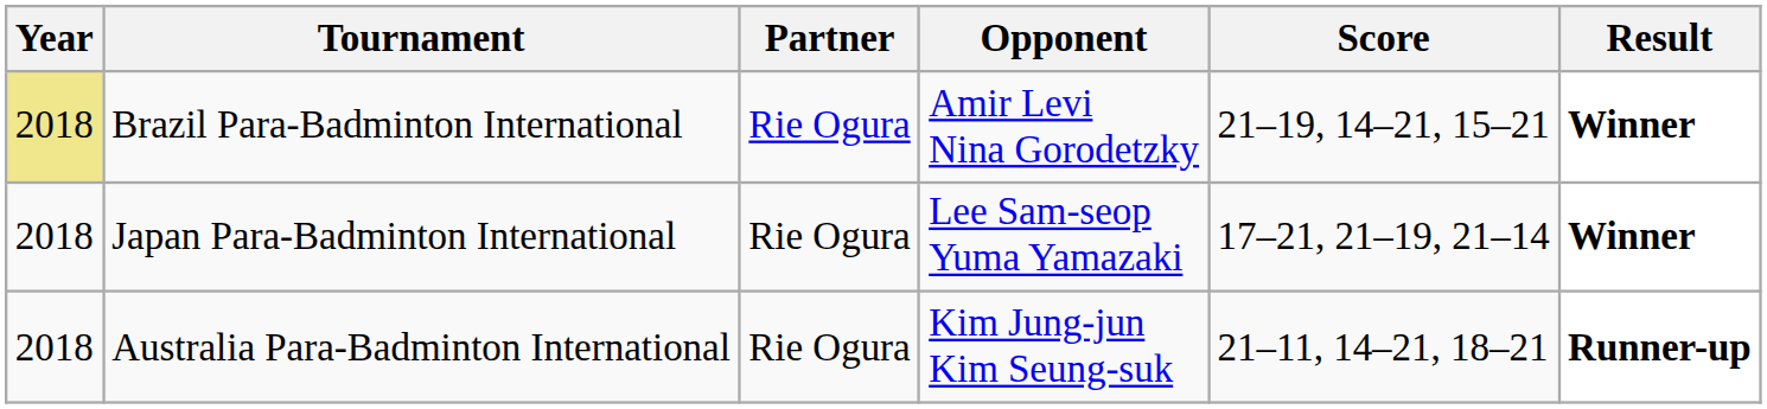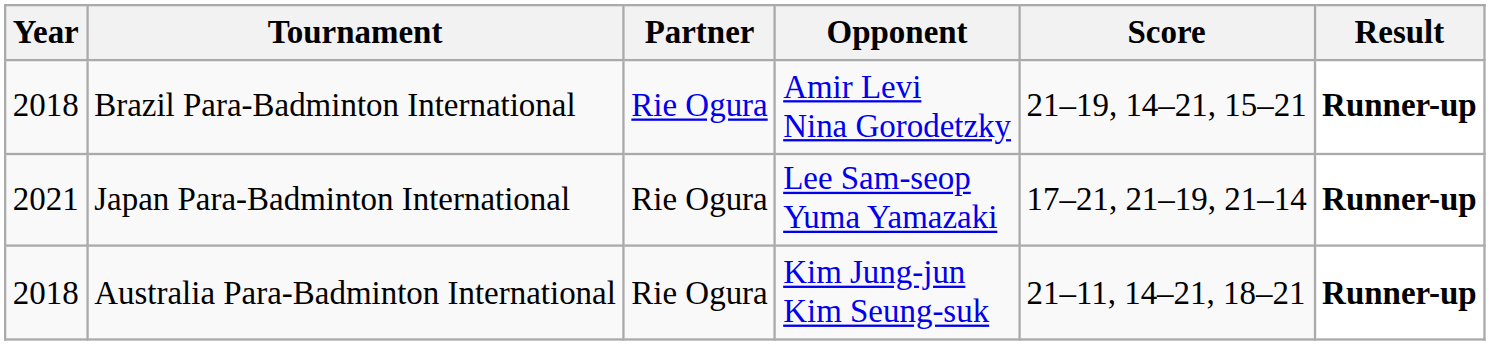Brazil Para-Badminton International | Year: khaki background -> no background
Brazil Para-Badminton International | Result: Winner -> Runner-up
Japan Para-Badminton International | Year: 2018 -> 2021
Japan Para-Badminton International | Result: Winner -> Runner-up
